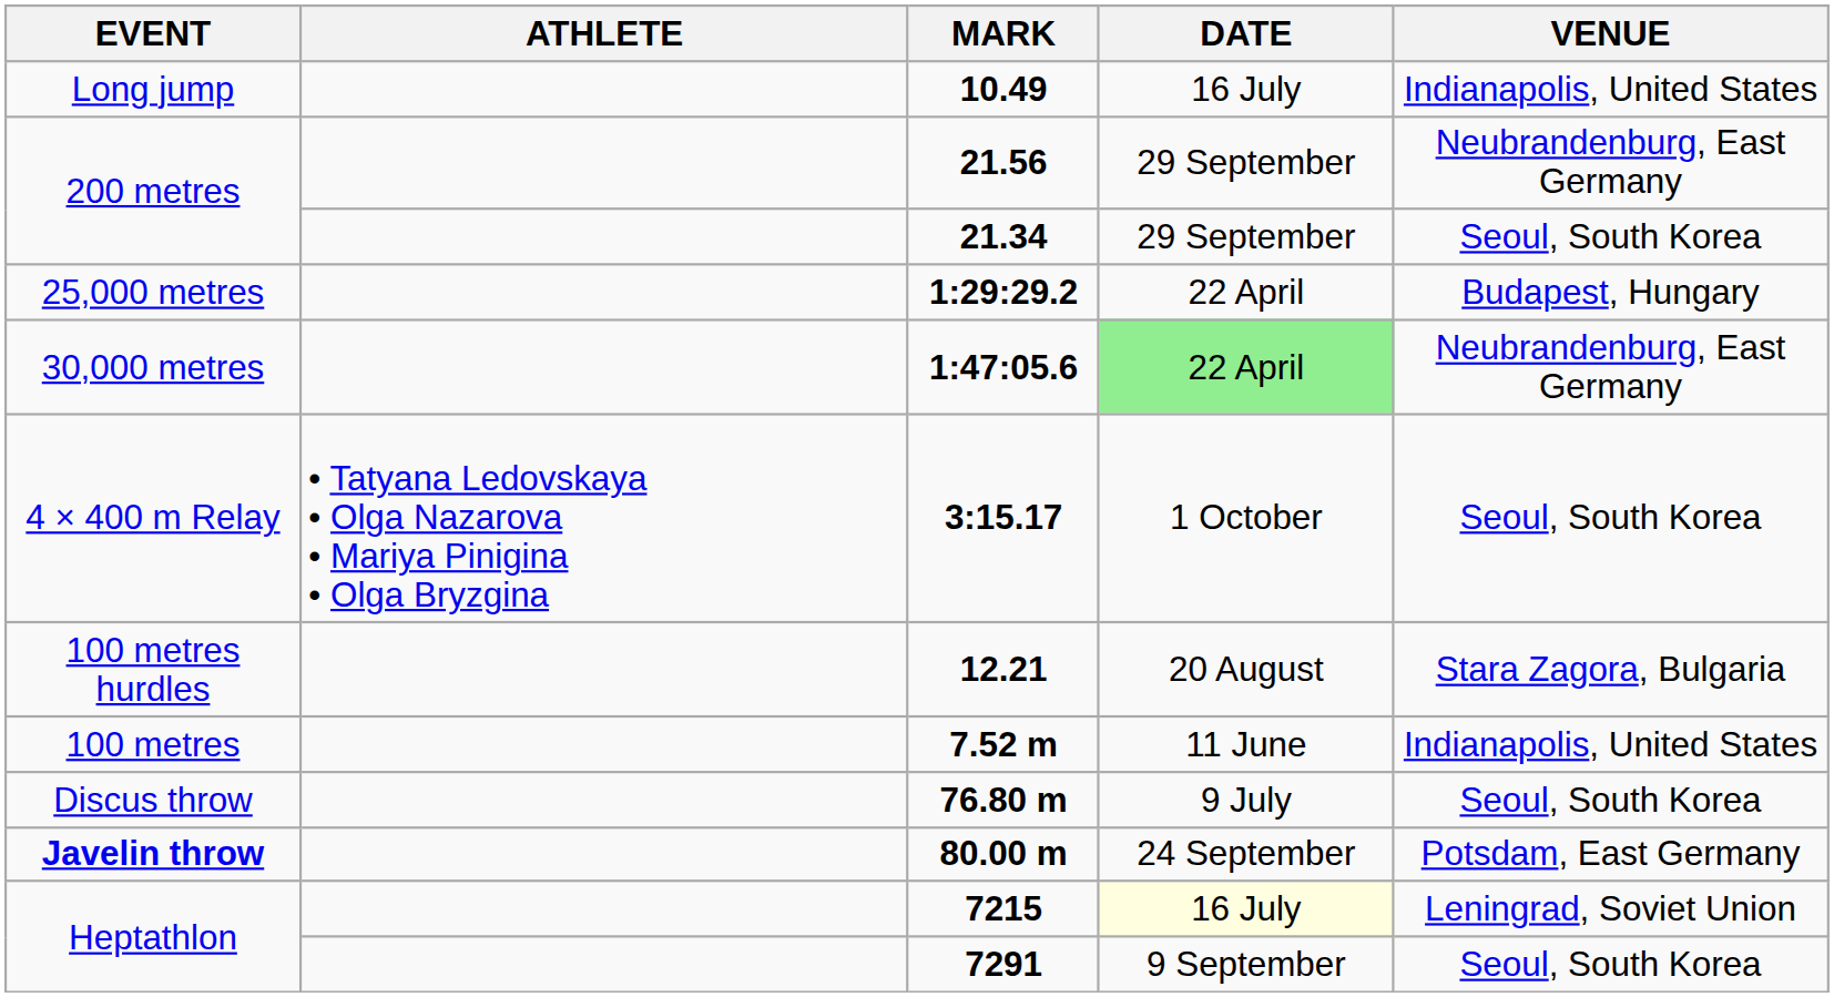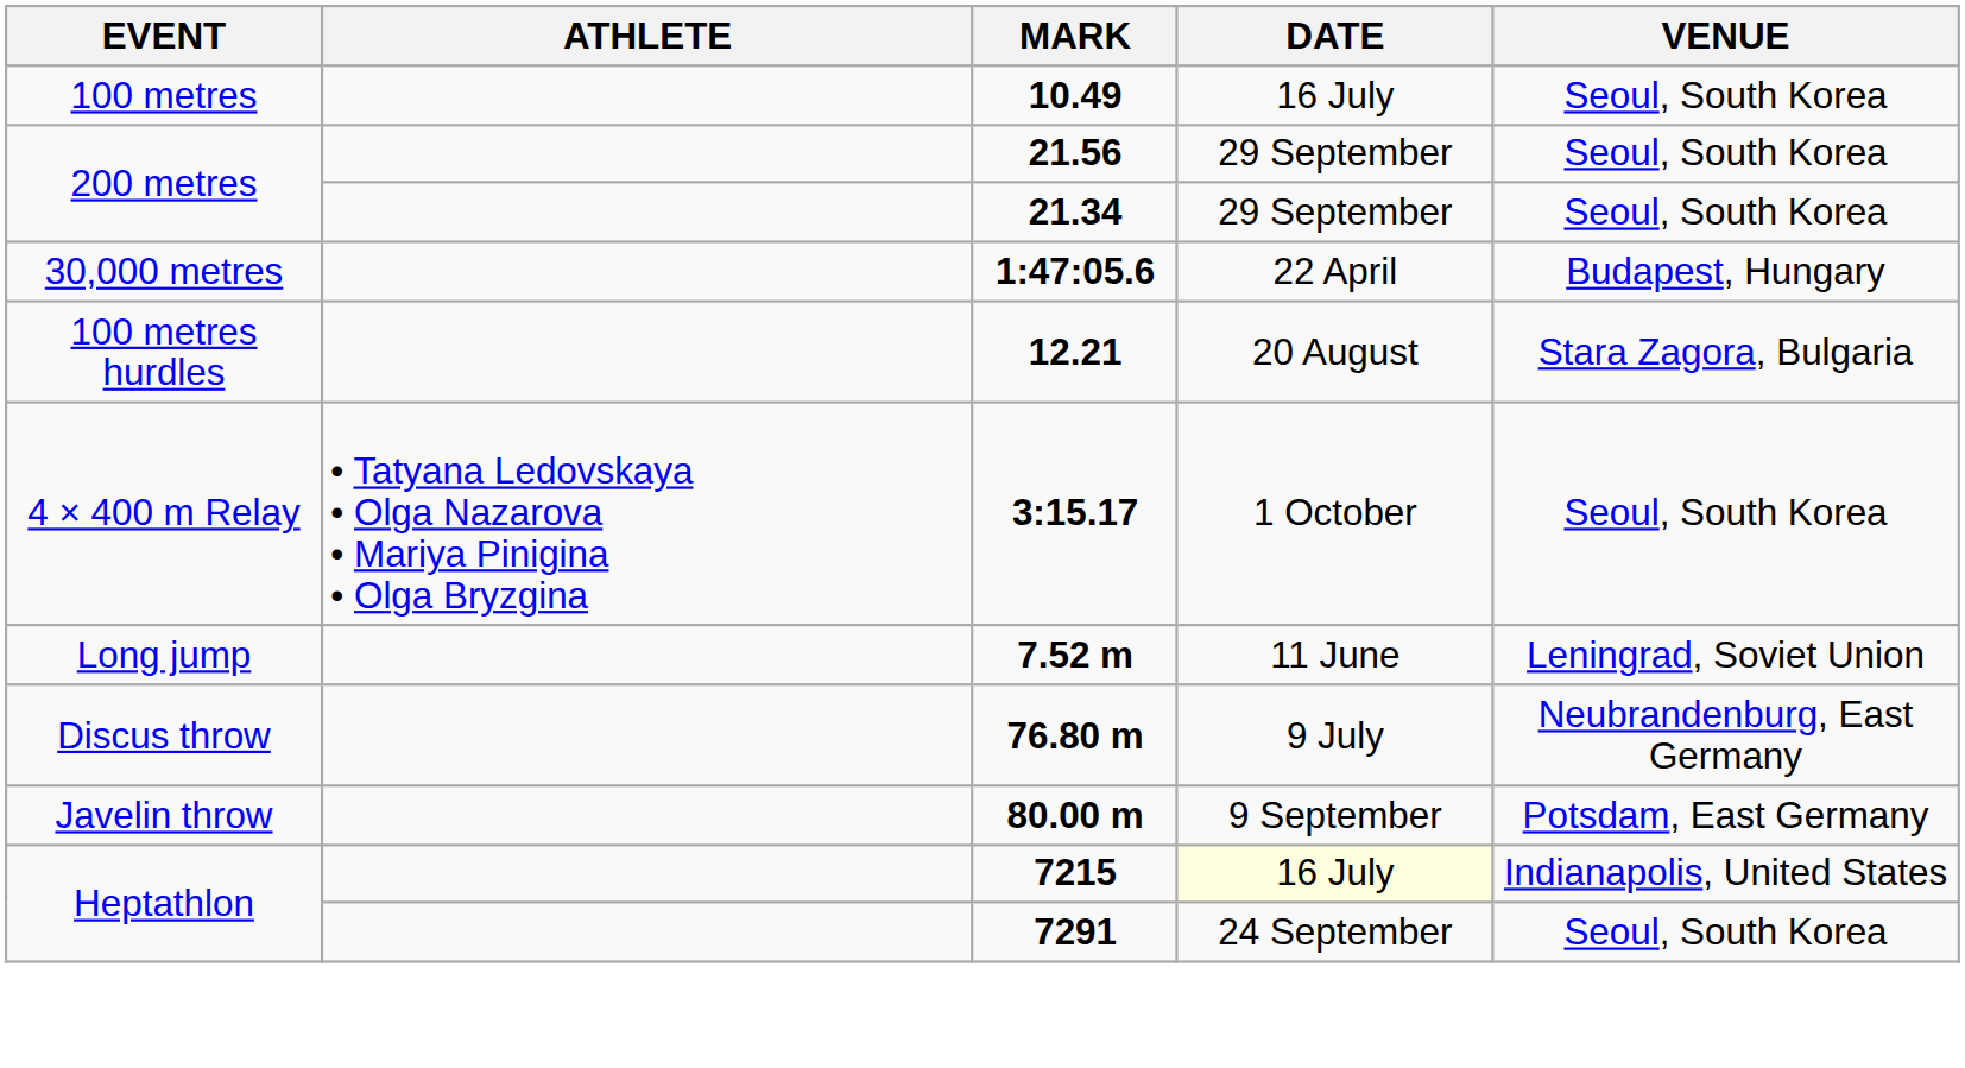10.49 | EVENT: Long jump -> 100 metres
10.49 | VENUE: Indianapolis, United States -> Seoul, South Korea
21.56 | VENUE: Neubrandenburg, East Germany -> Seoul, South Korea
- row: 25,000 metres | 1:29:29.2 | 22 April | Budapest, Hungary
1:47:05.6 | DATE: lightgreen background -> no background
1:47:05.6 | VENUE: Neubrandenburg, East Germany -> Budapest, Hungary
rows swapped: 12.21 <-> 3:15.17
7.52 m | EVENT: 100 metres -> Long jump
7.52 m | VENUE: Indianapolis, United States -> Leningrad, Soviet Union
76.80 m | VENUE: Seoul, South Korea -> Neubrandenburg, East Germany
80.00 m | EVENT: bold -> normal
80.00 m | DATE: 24 September -> 9 September
7215 | VENUE: Leningrad, Soviet Union -> Indianapolis, United States
7291 | DATE: 9 September -> 24 September
